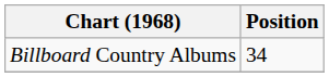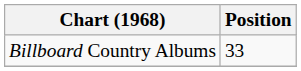Billboard Country Albums | Position: 34 -> 33
